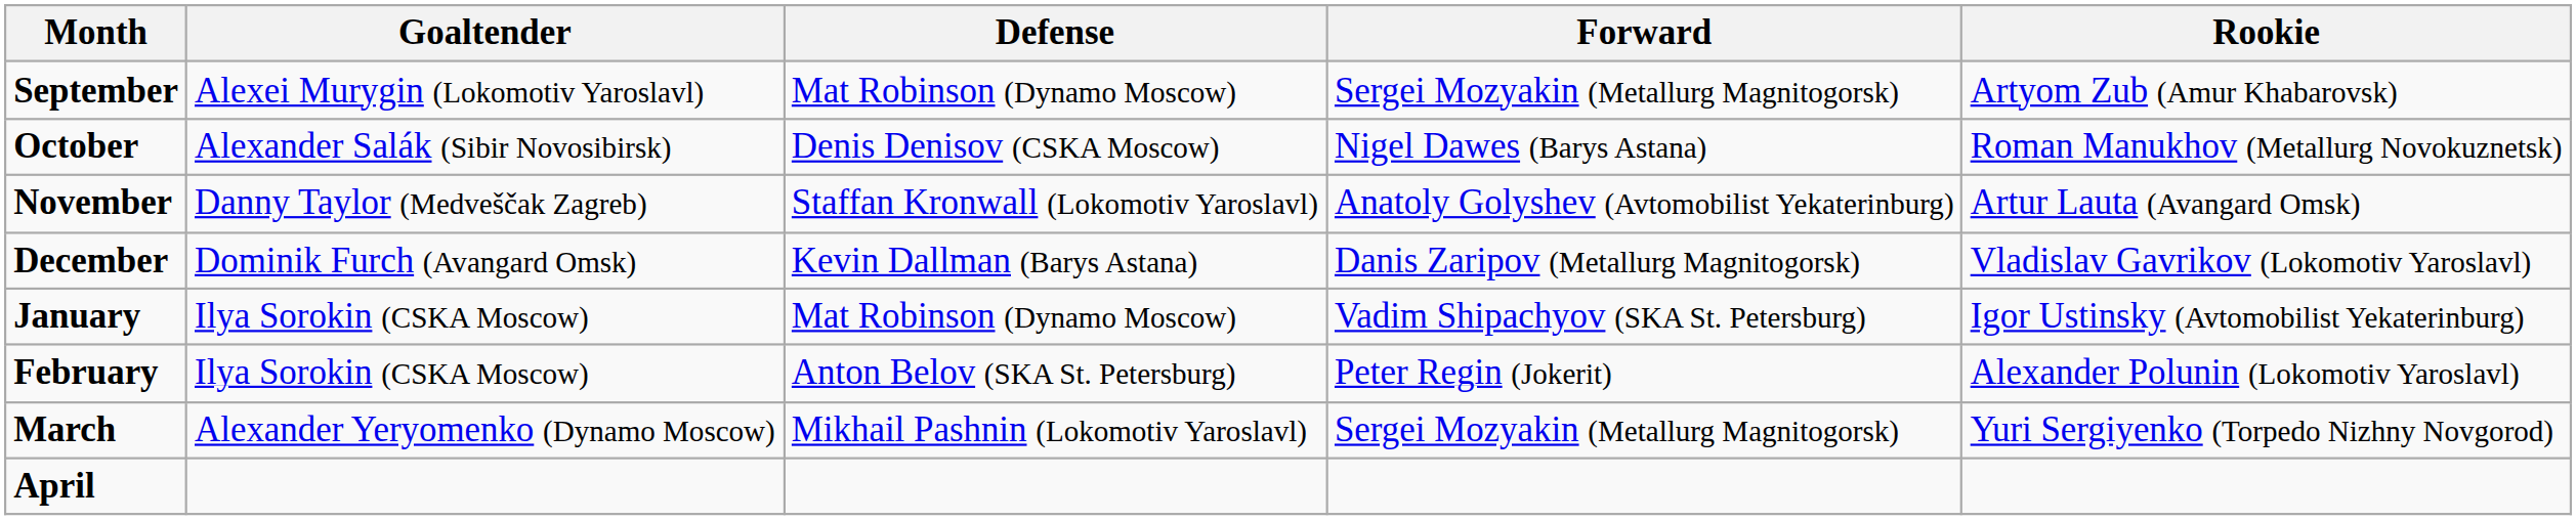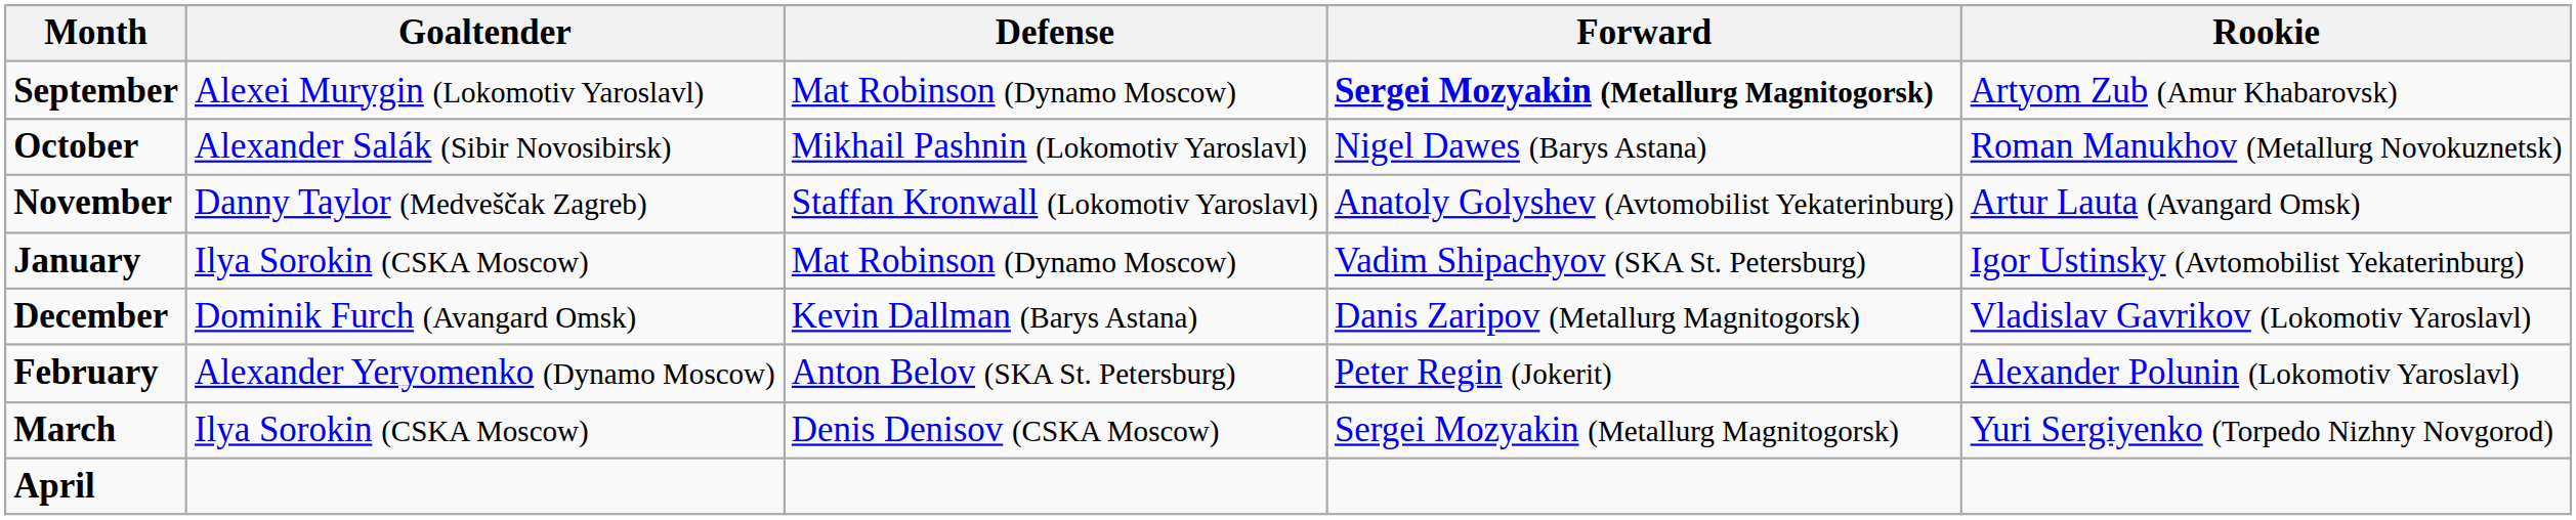September | Forward: normal -> bold
October | Defense: Denis Denisov (CSKA Moscow) -> Mikhail Pashnin (Lokomotiv Yaroslavl)
rows swapped: December <-> January
February | Goaltender: Ilya Sorokin (CSKA Moscow) -> Alexander Yeryomenko (Dynamo Moscow)
March | Goaltender: Alexander Yeryomenko (Dynamo Moscow) -> Ilya Sorokin (CSKA Moscow)
March | Defense: Mikhail Pashnin (Lokomotiv Yaroslavl) -> Denis Denisov (CSKA Moscow)
